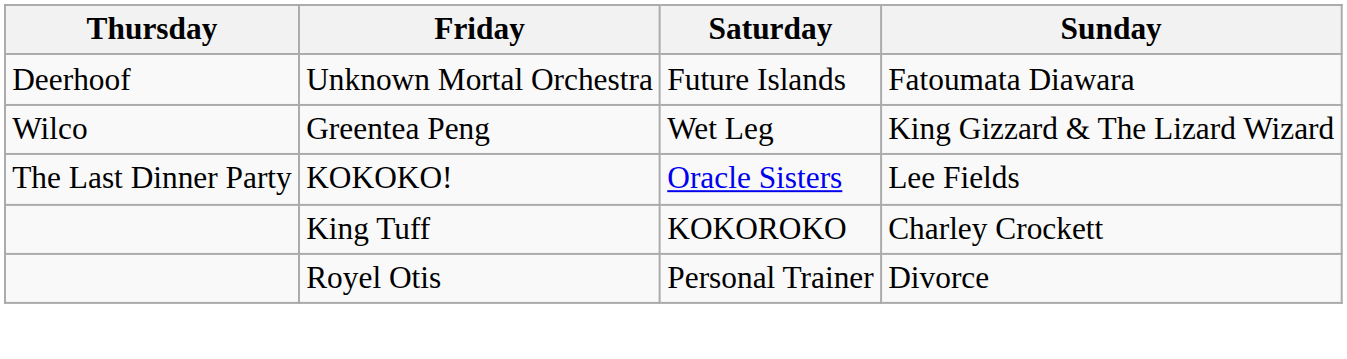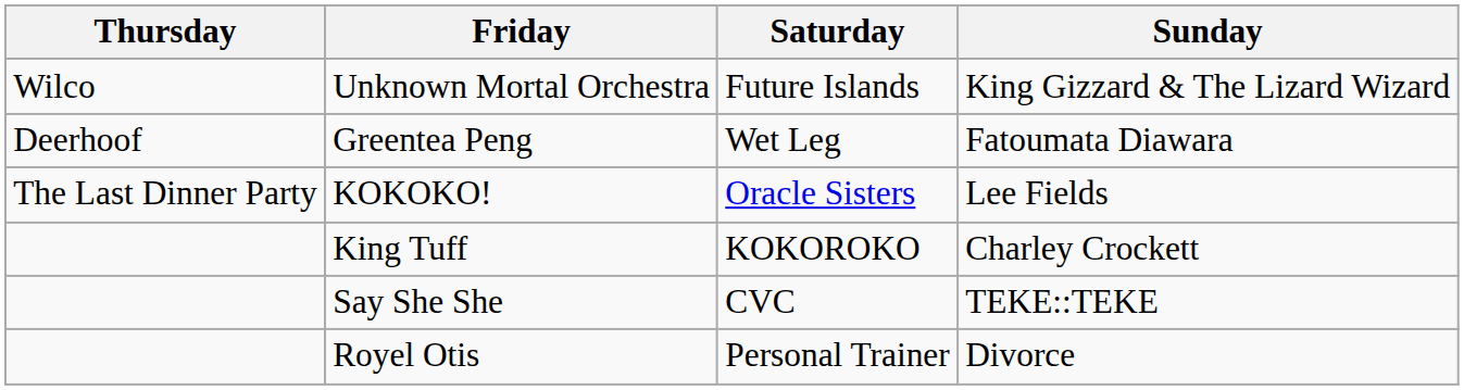Unknown Mortal Orchestra | Thursday: Deerhoof -> Wilco
Unknown Mortal Orchestra | Sunday: Fatoumata Diawara -> King Gizzard & The Lizard Wizard
Greentea Peng | Thursday: Wilco -> Deerhoof
Greentea Peng | Sunday: King Gizzard & The Lizard Wizard -> Fatoumata Diawara
+ row: Say She She | CVC | TEKE::TEKE
